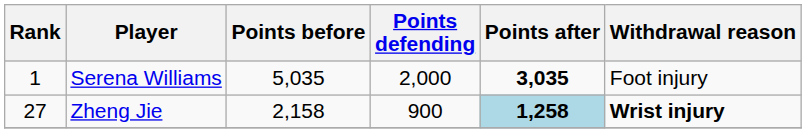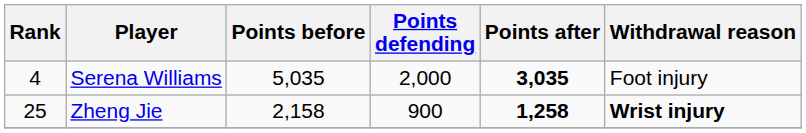Serena Williams | Rank: 1 -> 4
Zheng Jie | Rank: 27 -> 25
Zheng Jie | Points after: lightblue background -> no background
